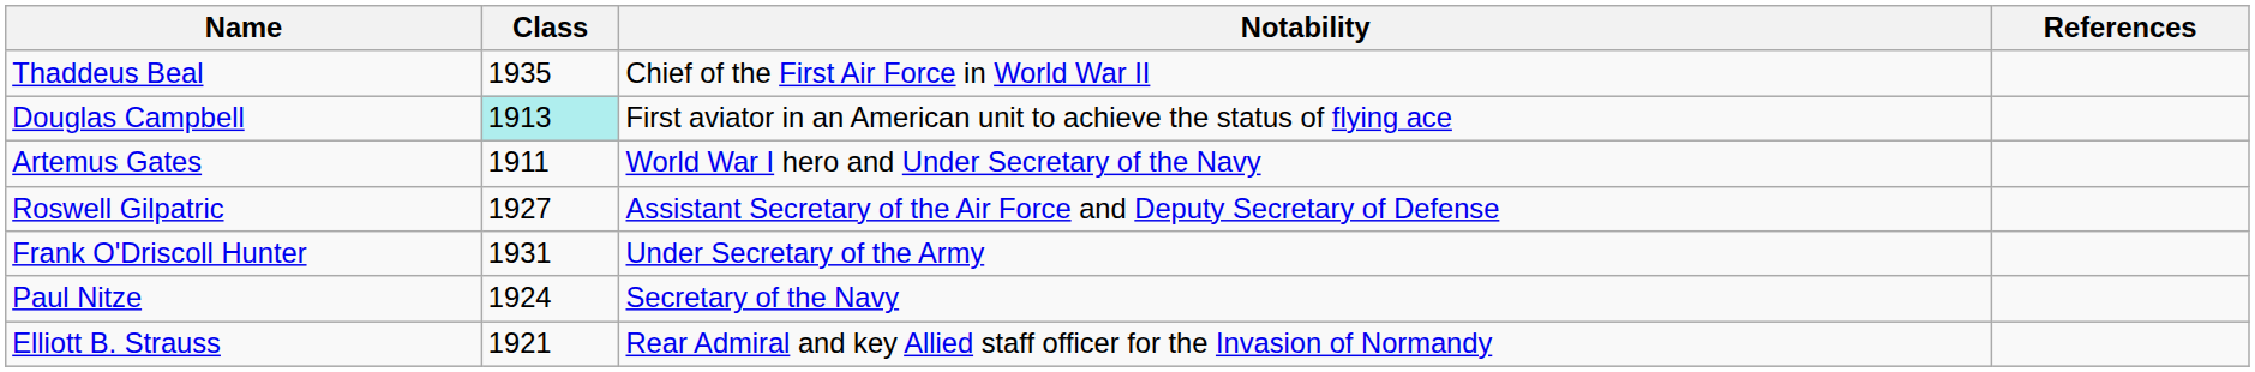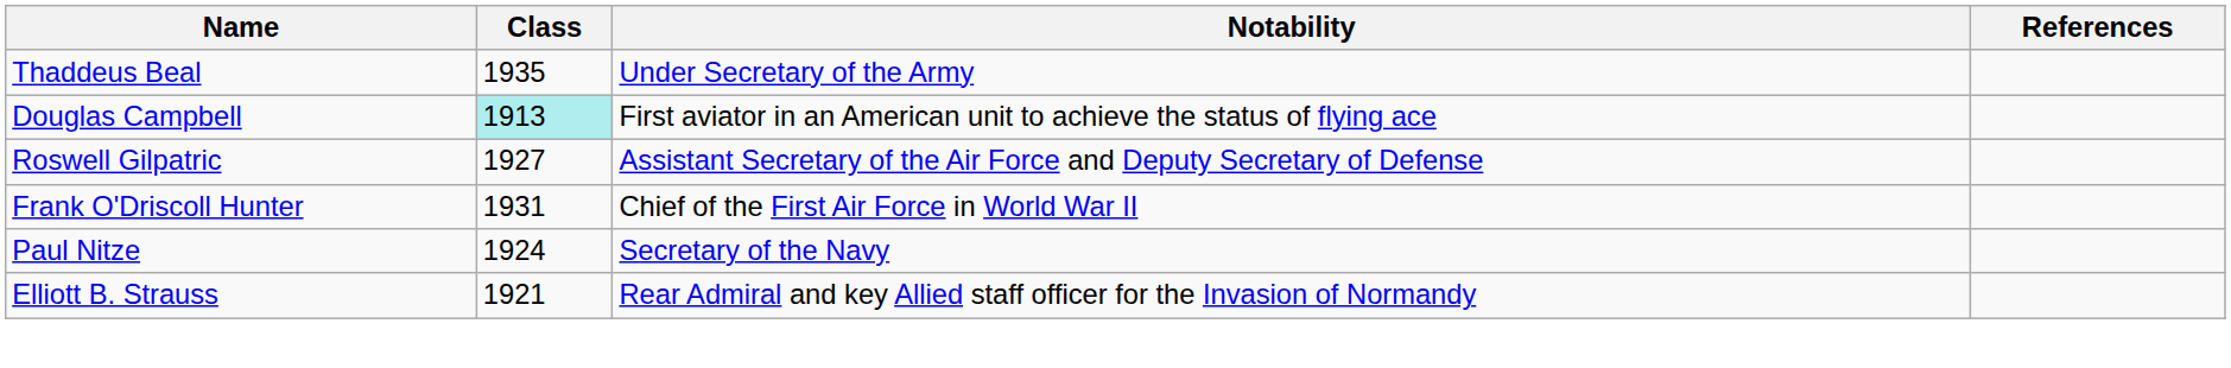Thaddeus Beal | Notability: Chief of the First Air Force in World War II -> Under Secretary of the Army
- row: Artemus Gates | 1911 | World War I hero and Under Secretary of the Navy
Frank O'Driscoll Hunter | Notability: Under Secretary of the Army -> Chief of the First Air Force in World War II
